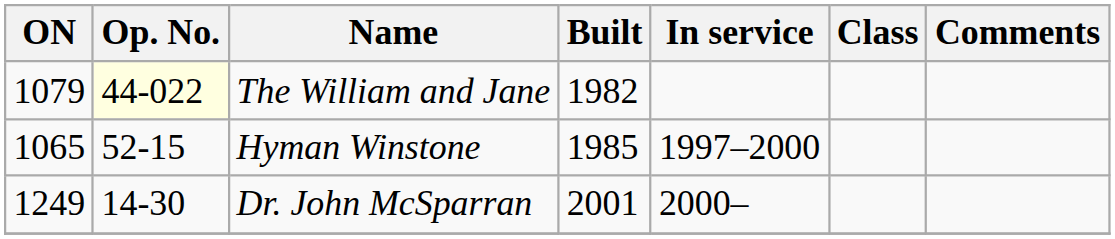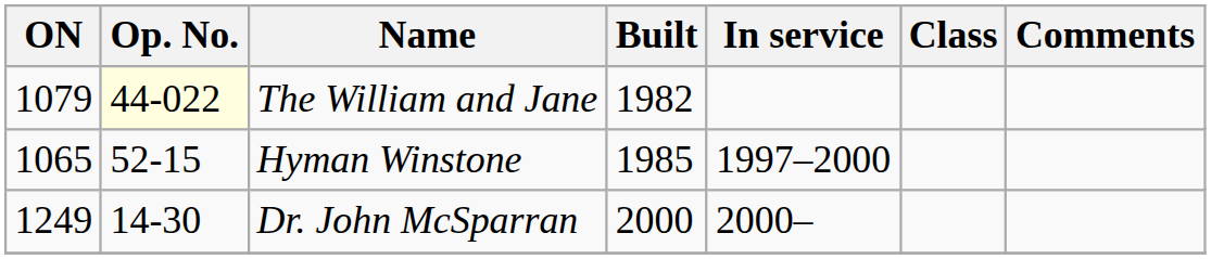Dr. John McSparran | Built: 2001 -> 2000
